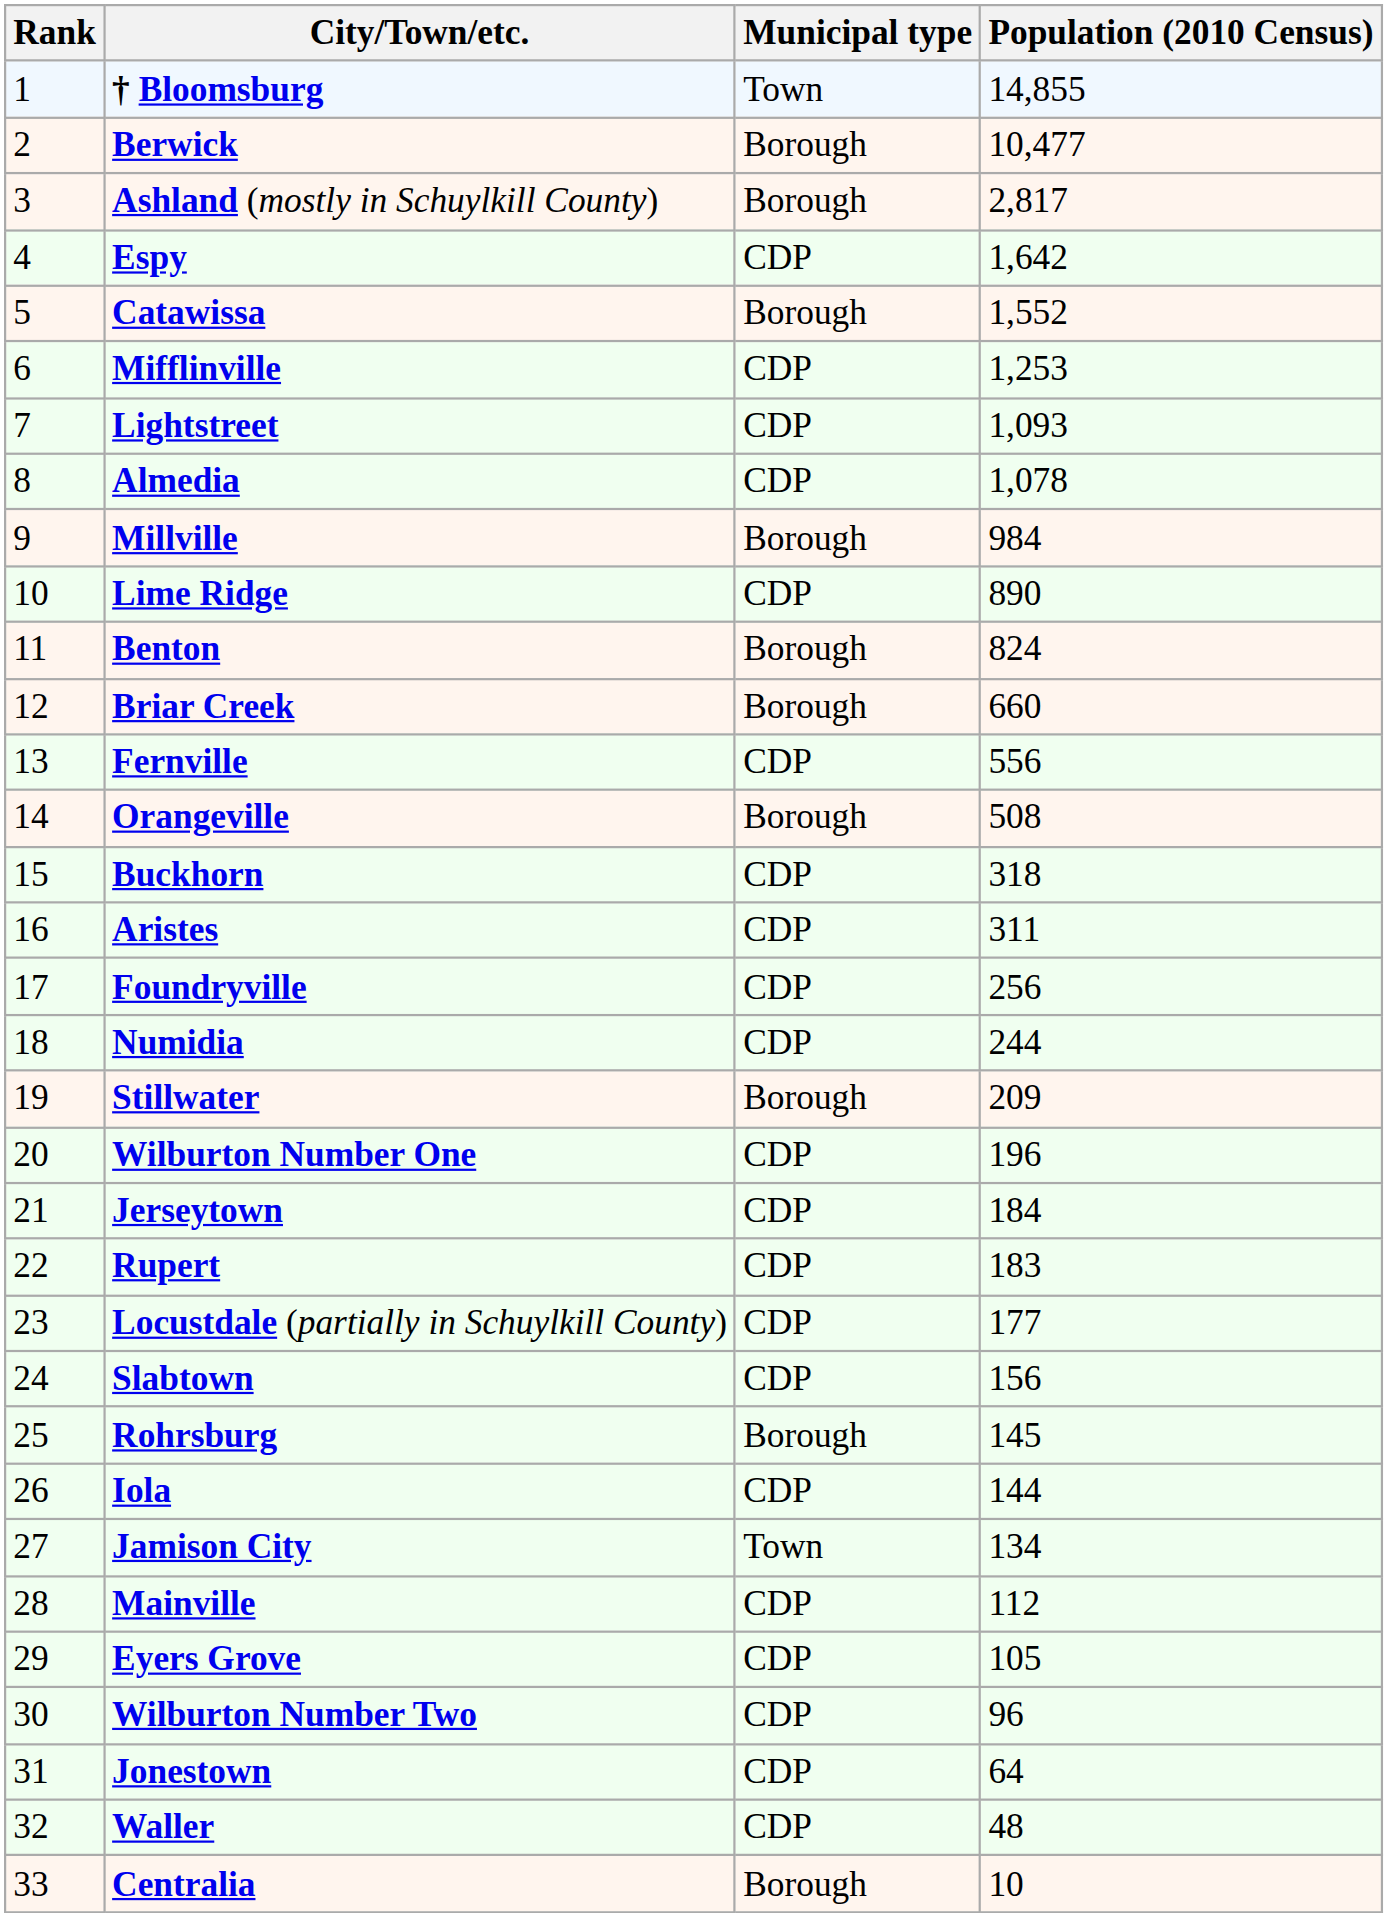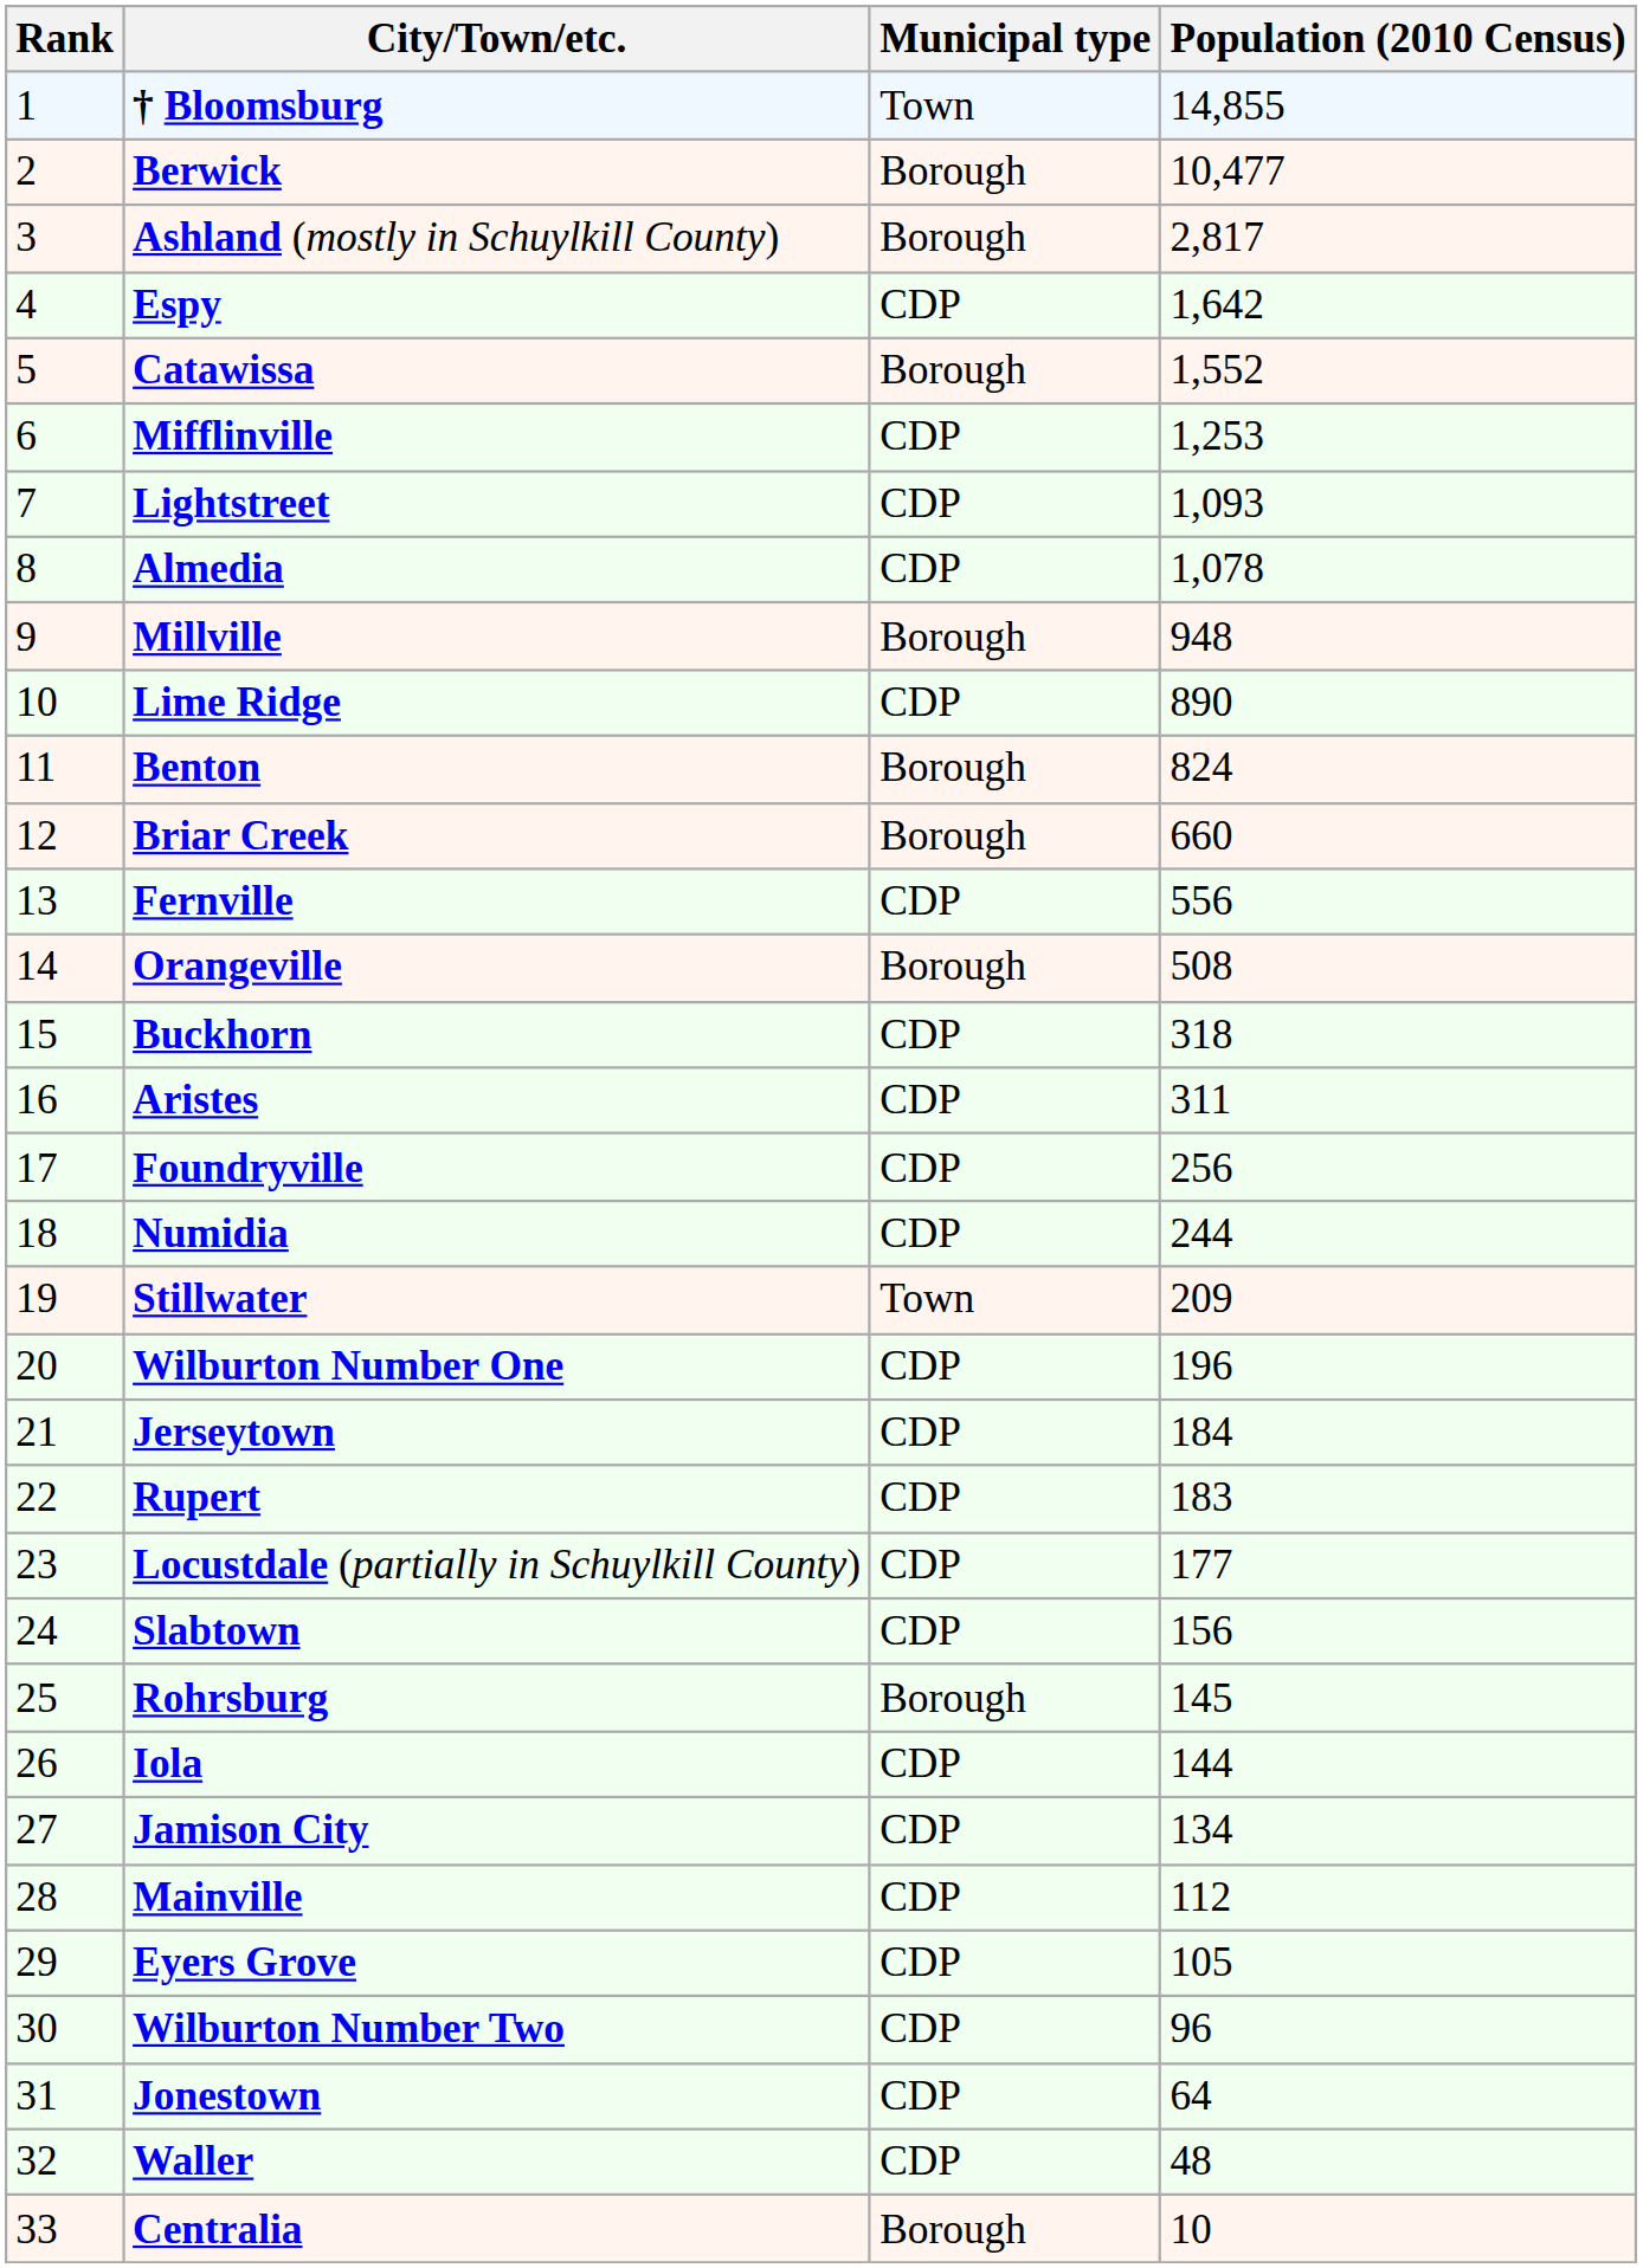Millville | Population (2010 Census): 984 -> 948
Stillwater | Municipal type: Borough -> Town
Jamison City | Municipal type: Town -> CDP
